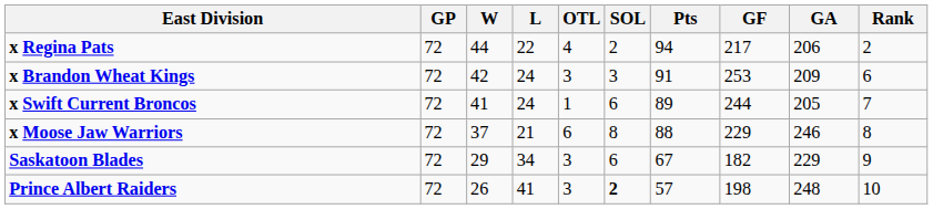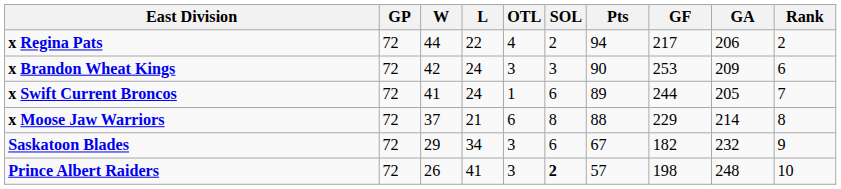x Brandon Wheat Kings | Pts: 91 -> 90
x Moose Jaw Warriors | GA: 246 -> 214
Saskatoon Blades | GA: 229 -> 232
